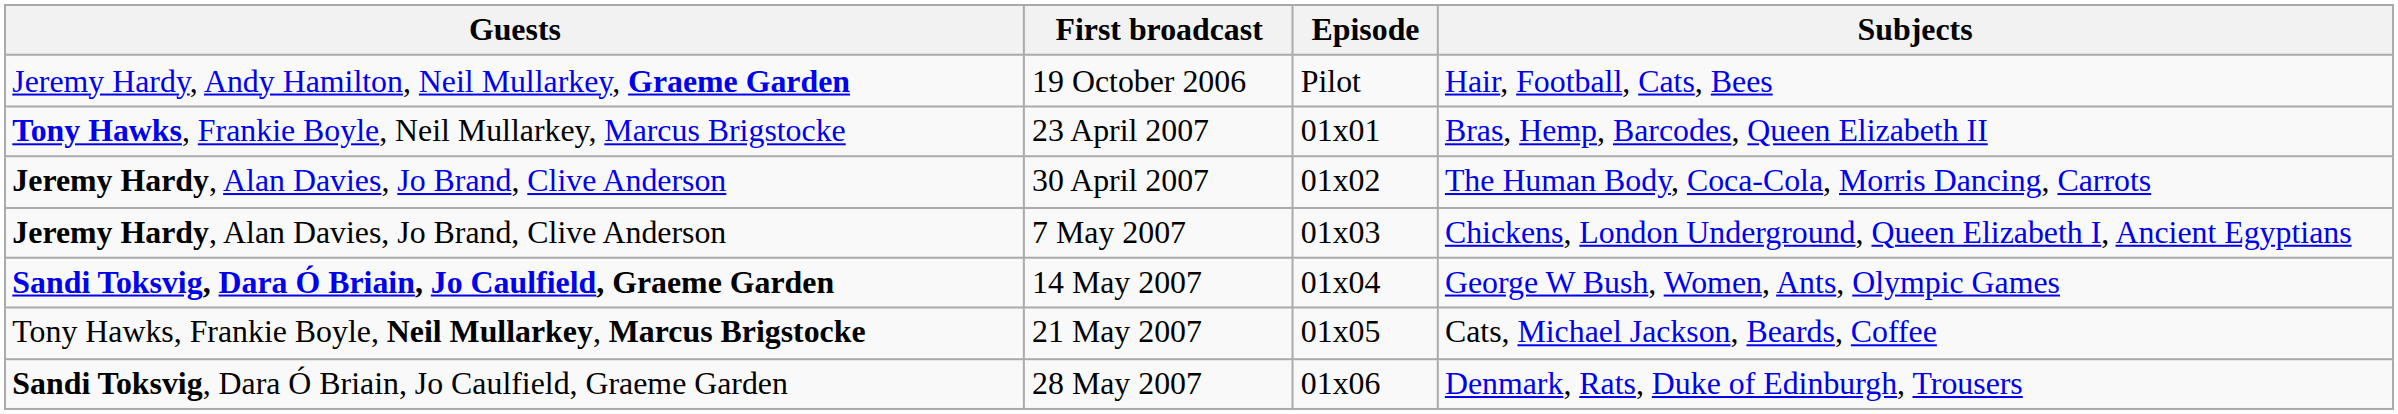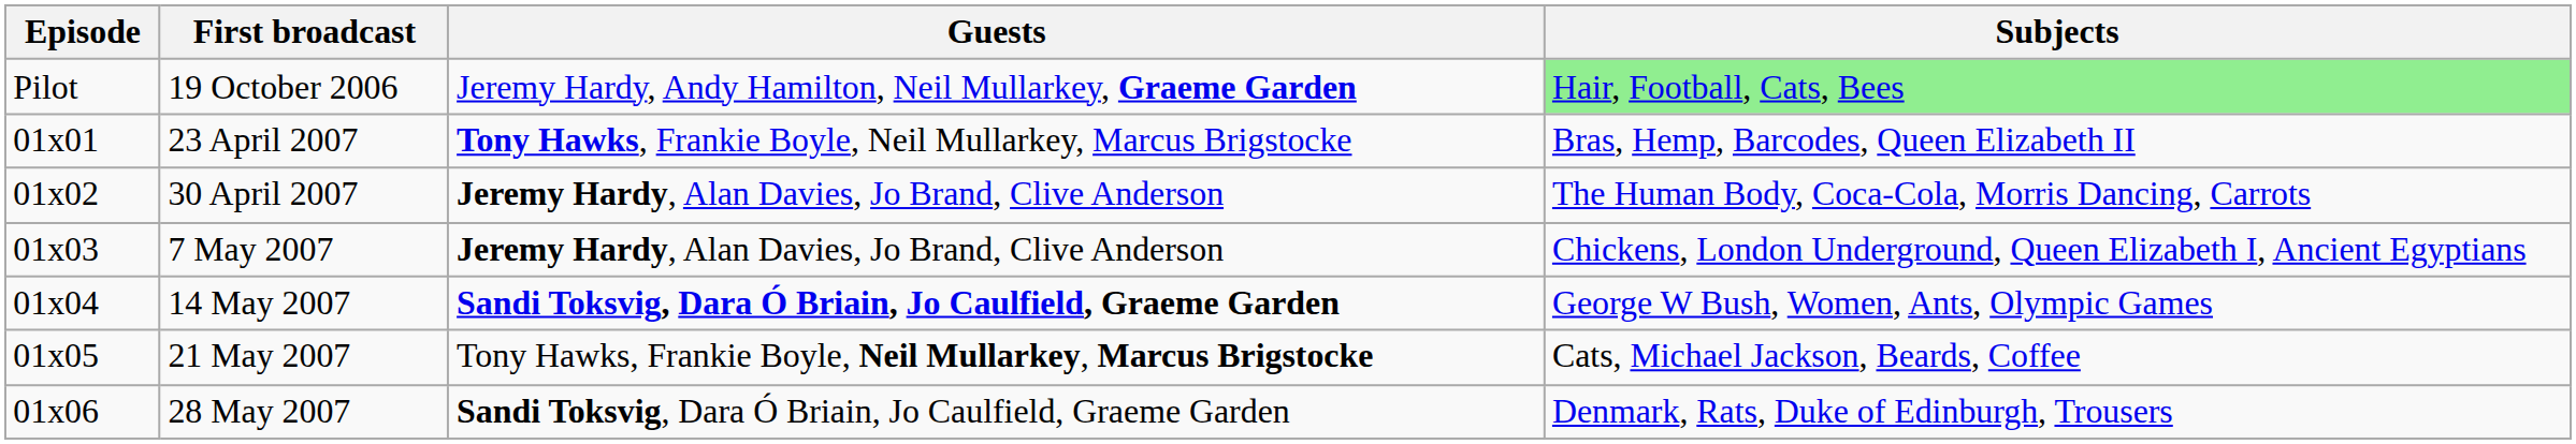columns swapped: Episode <-> Guests
19 October 2006 | Subjects: no background -> lightgreen background
